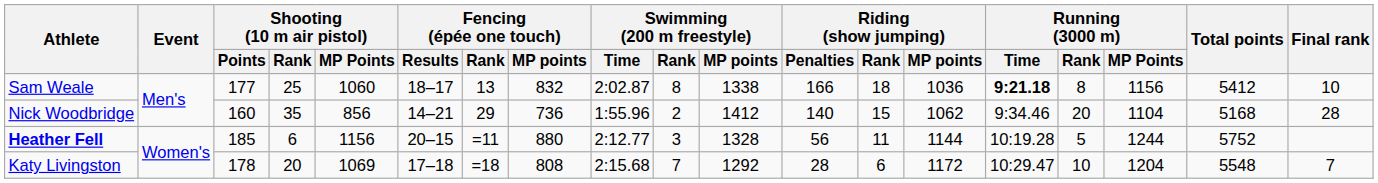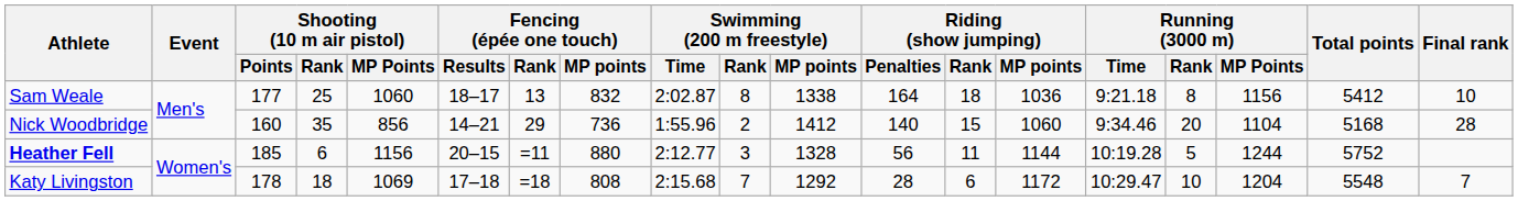Sam Weale | Riding (show jumping) / Penalties: 166 -> 164
Sam Weale | Running (3000 m) / Time: bold -> normal
Nick Woodbridge | Riding (show jumping) / MP points: 1062 -> 1060
Katy Livingston | Shooting (10 m air pistol) / Rank: 20 -> 18
